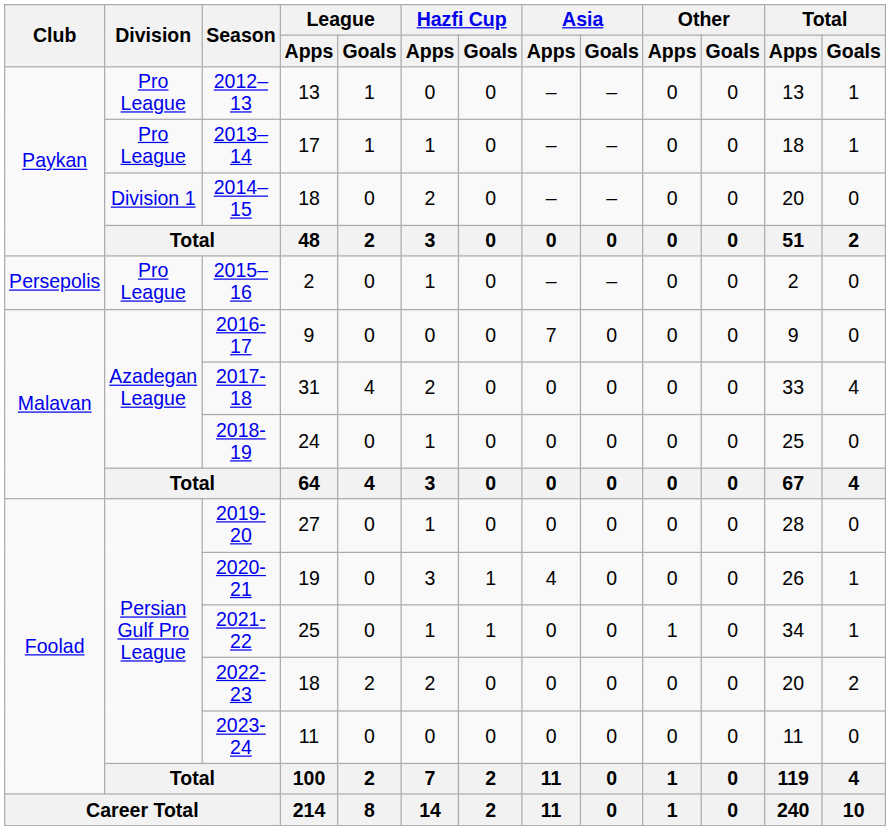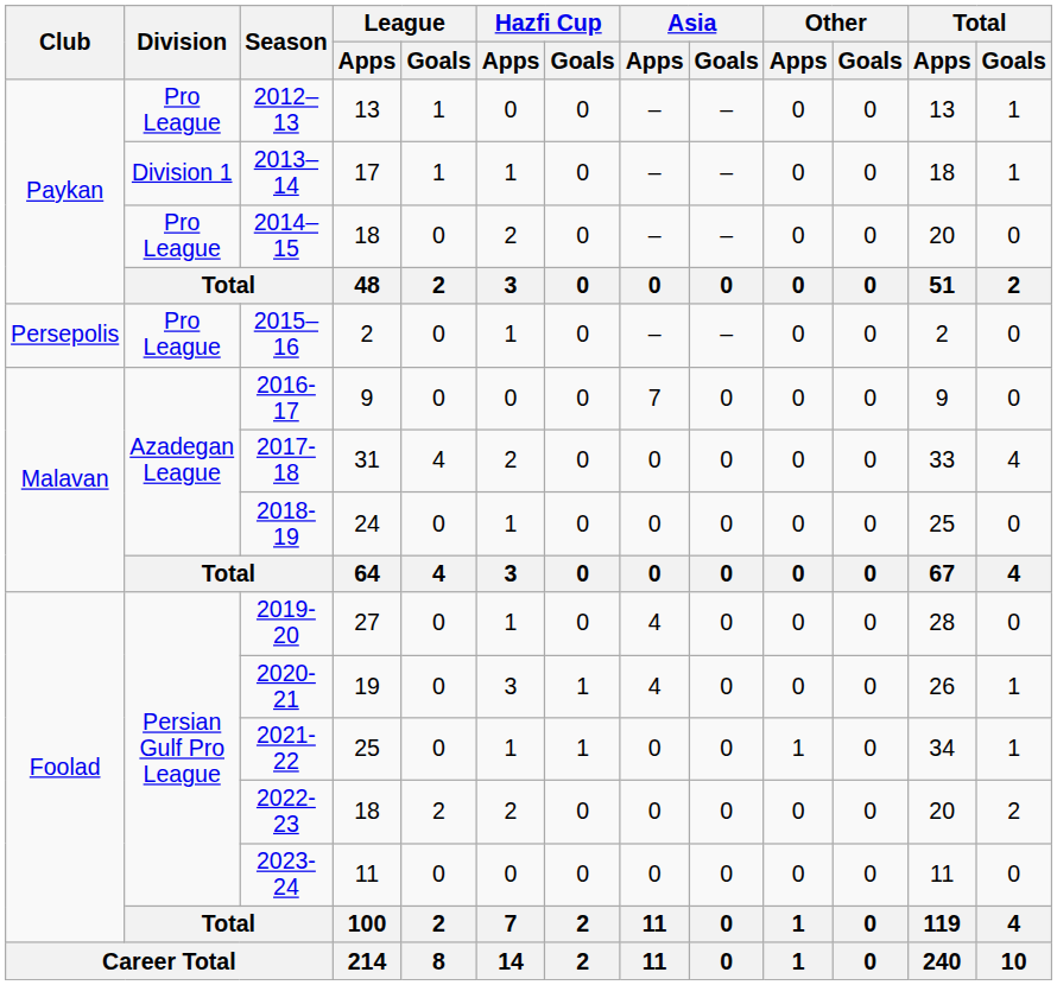2013–14 | Division: Pro League -> Division 1
2014–15 | Division: Division 1 -> Pro League
2019-20 | Asia / Apps: 0 -> 4
